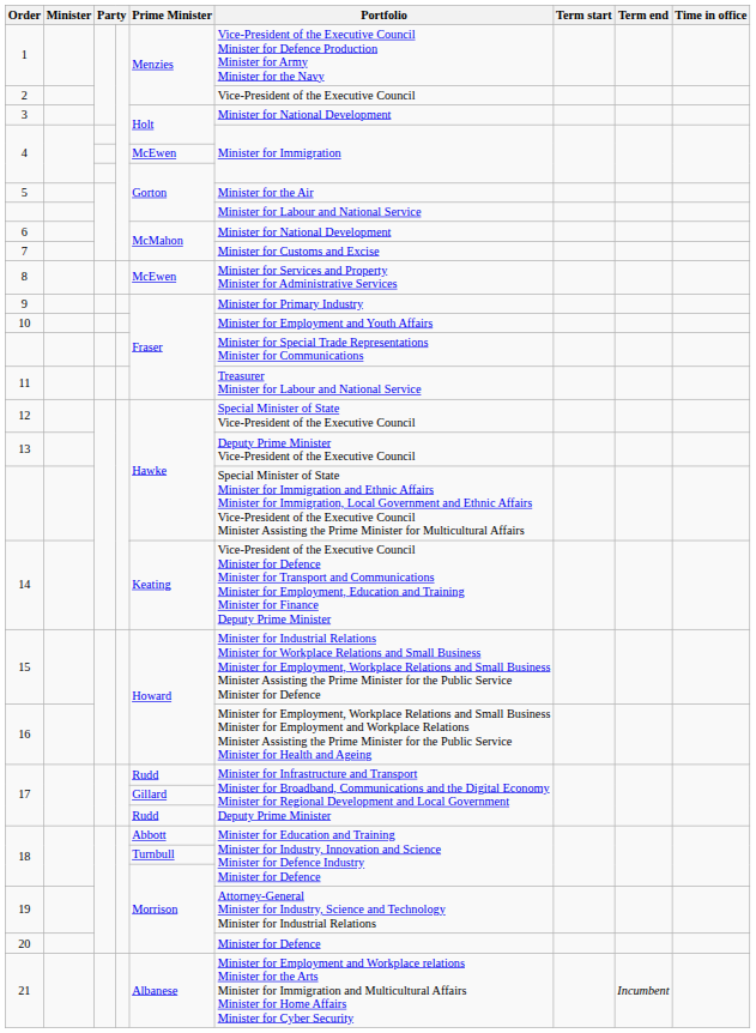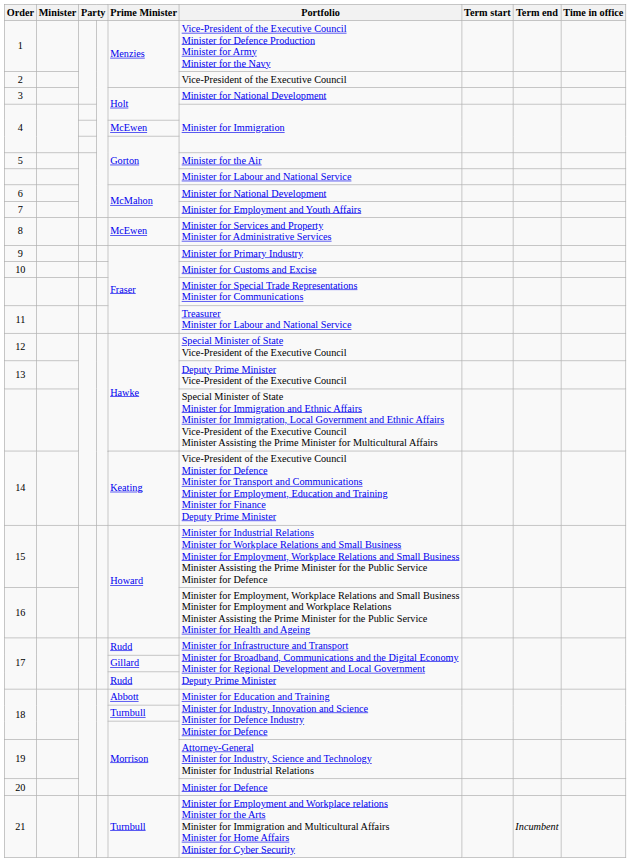7 | Portfolio: Minister for Customs and Excise -> Minister for Employment and Youth Affairs
10 | Portfolio: Minister for Employment and Youth Affairs -> Minister for Customs and Excise
21 | Prime Minister: Albanese -> Turnbull
